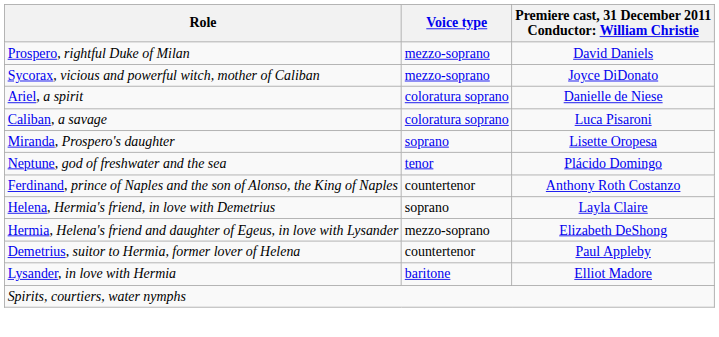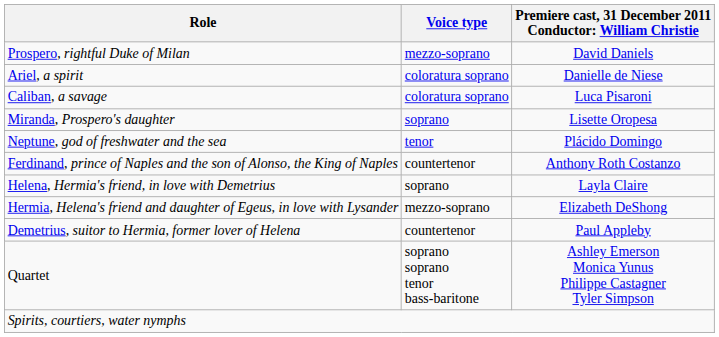- row: Sycorax, vicious and powerful witch, mother of Caliban | mezzo-soprano | Joyce DiDonato
- row: Lysander, in love with Hermia | baritone | Elliot Madore
+ row: Quartet | soprano soprano tenor bass-baritone | Ashley Emerson Monica Yunus Philippe Castagner Tyler Simpson
